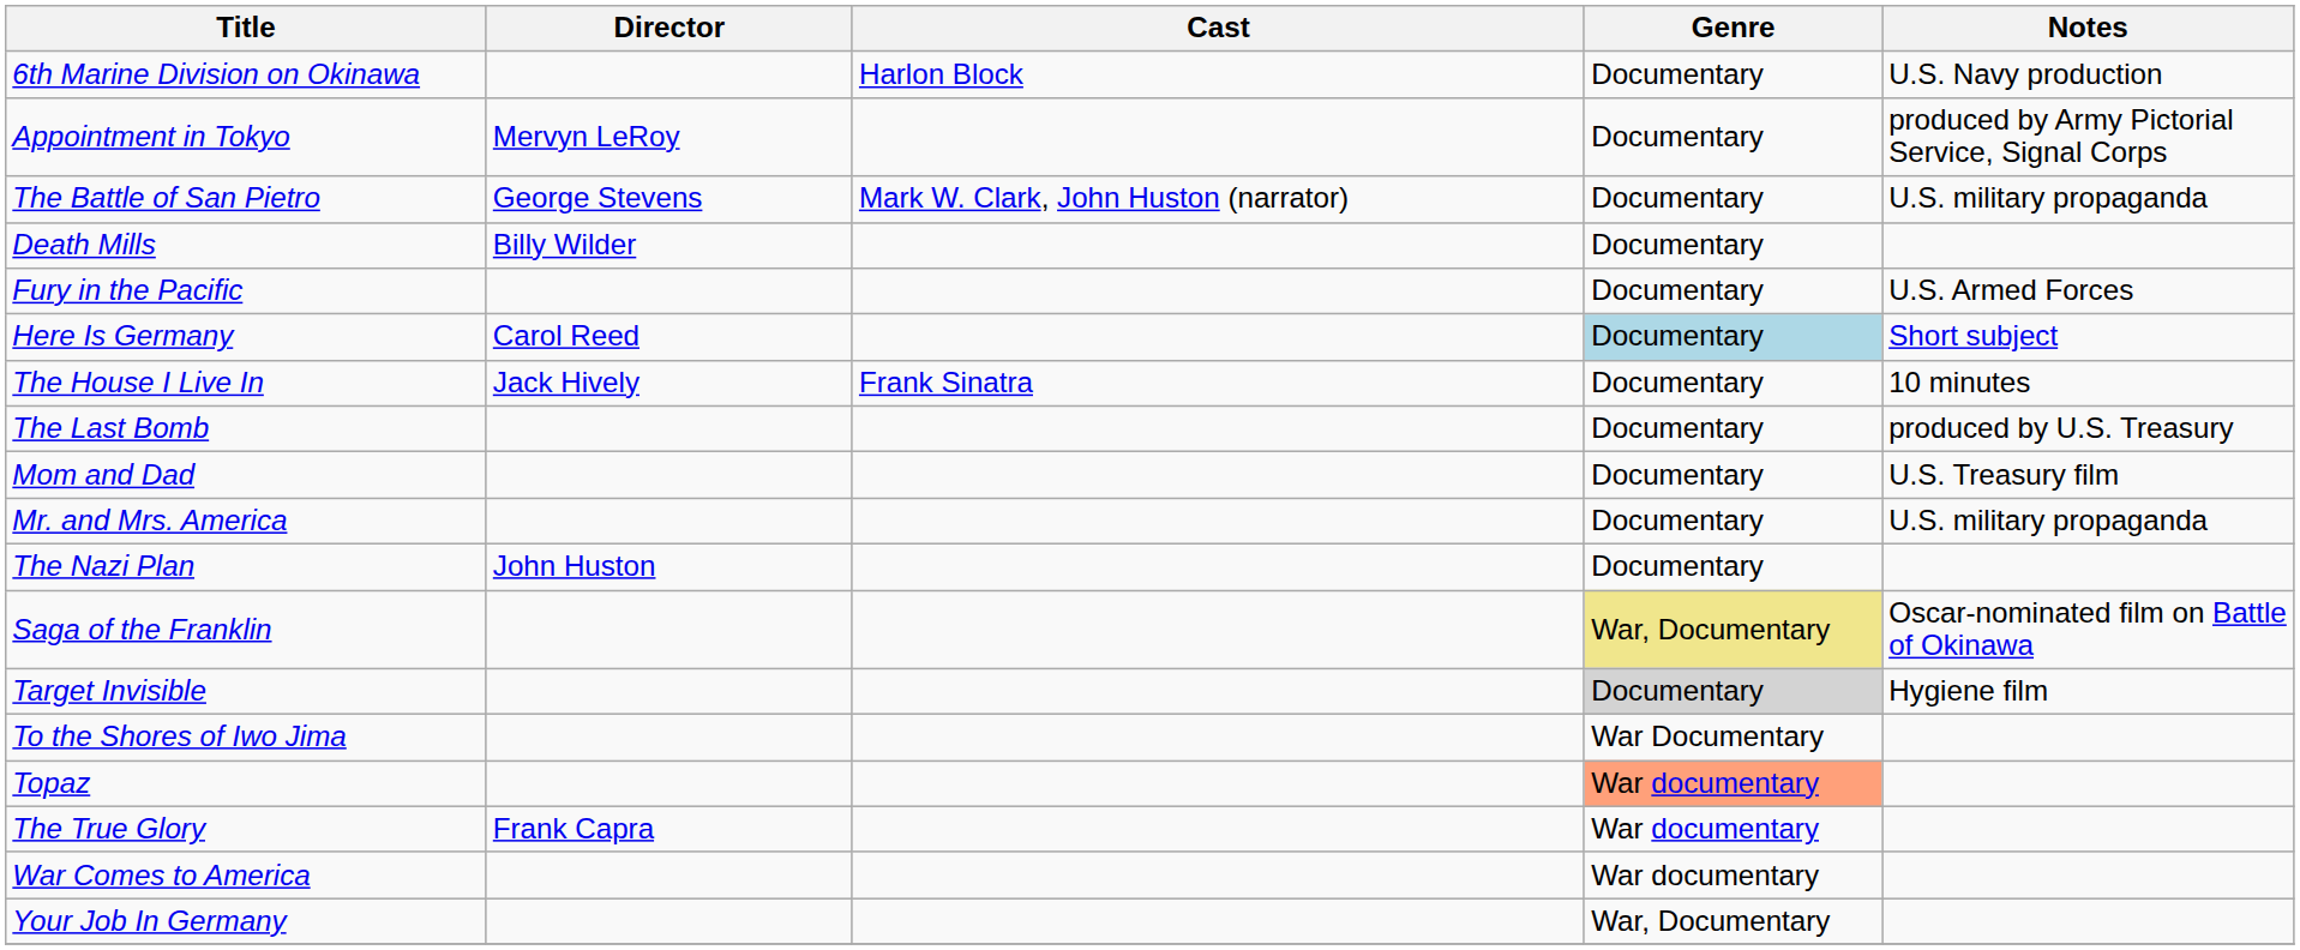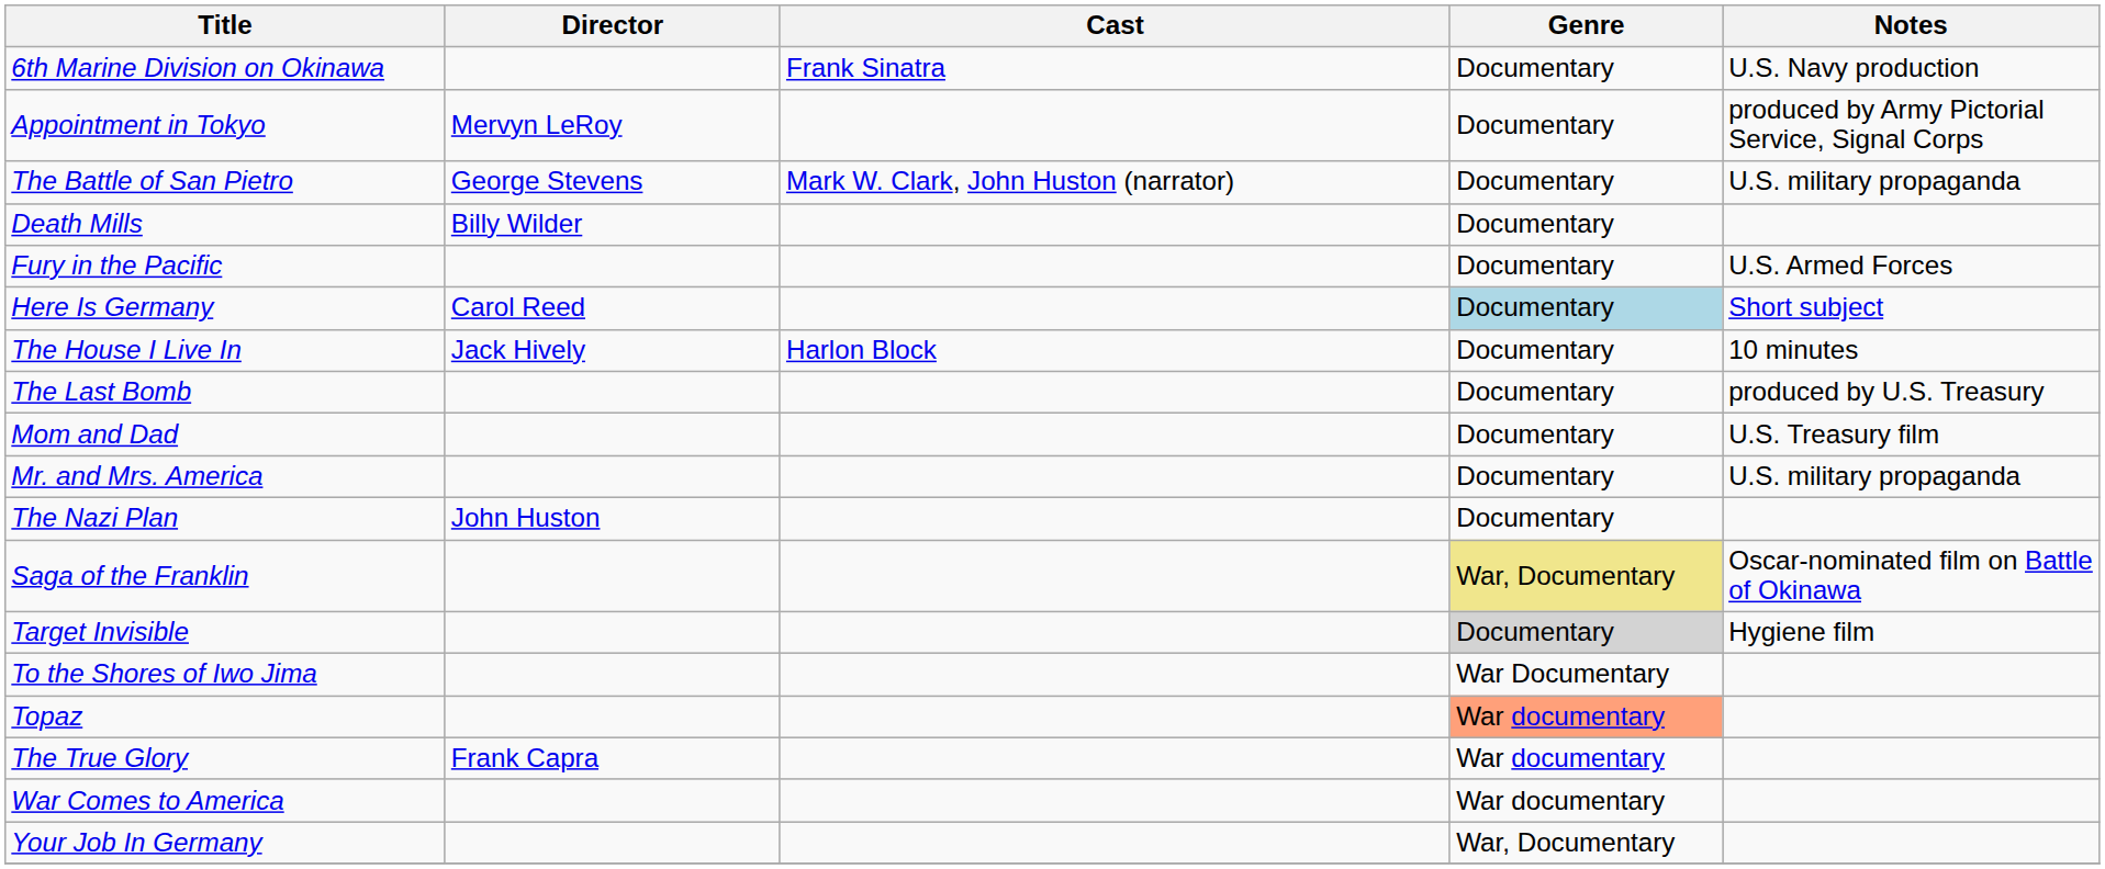6th Marine Division on Okinawa | Cast: Harlon Block -> Frank Sinatra
The House I Live In | Cast: Frank Sinatra -> Harlon Block
